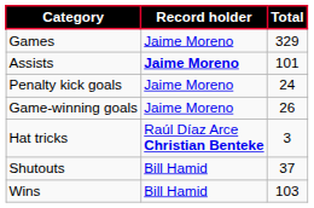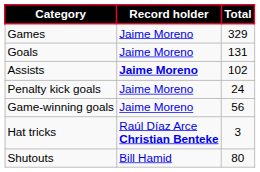+ row: Goals | Jaime Moreno | 131
Assists | Total: 101 -> 102
Game-winning goals | Total: 26 -> 56
Shutouts | Total: 37 -> 80
- row: Wins | Bill Hamid | 103
